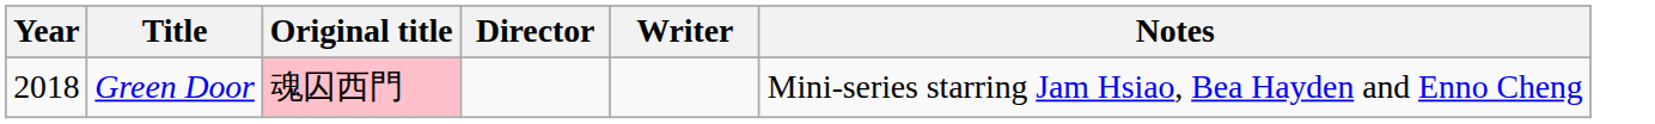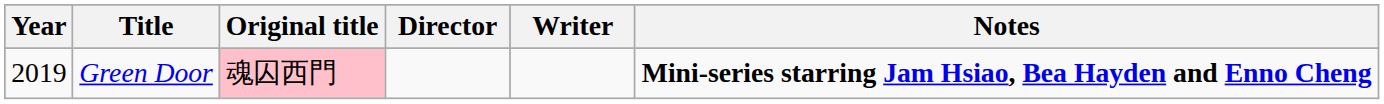Green Door | Year: 2018 -> 2019
Green Door | Notes: normal -> bold
